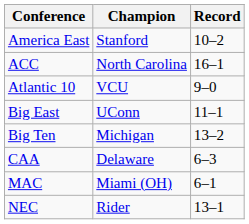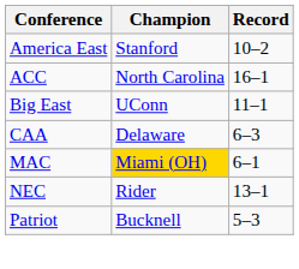- row: Atlantic 10 | VCU | 9–0
- row: Big Ten | Michigan | 13–2
MAC | Champion: no background -> gold background
+ row: Patriot | Bucknell | 5–3
